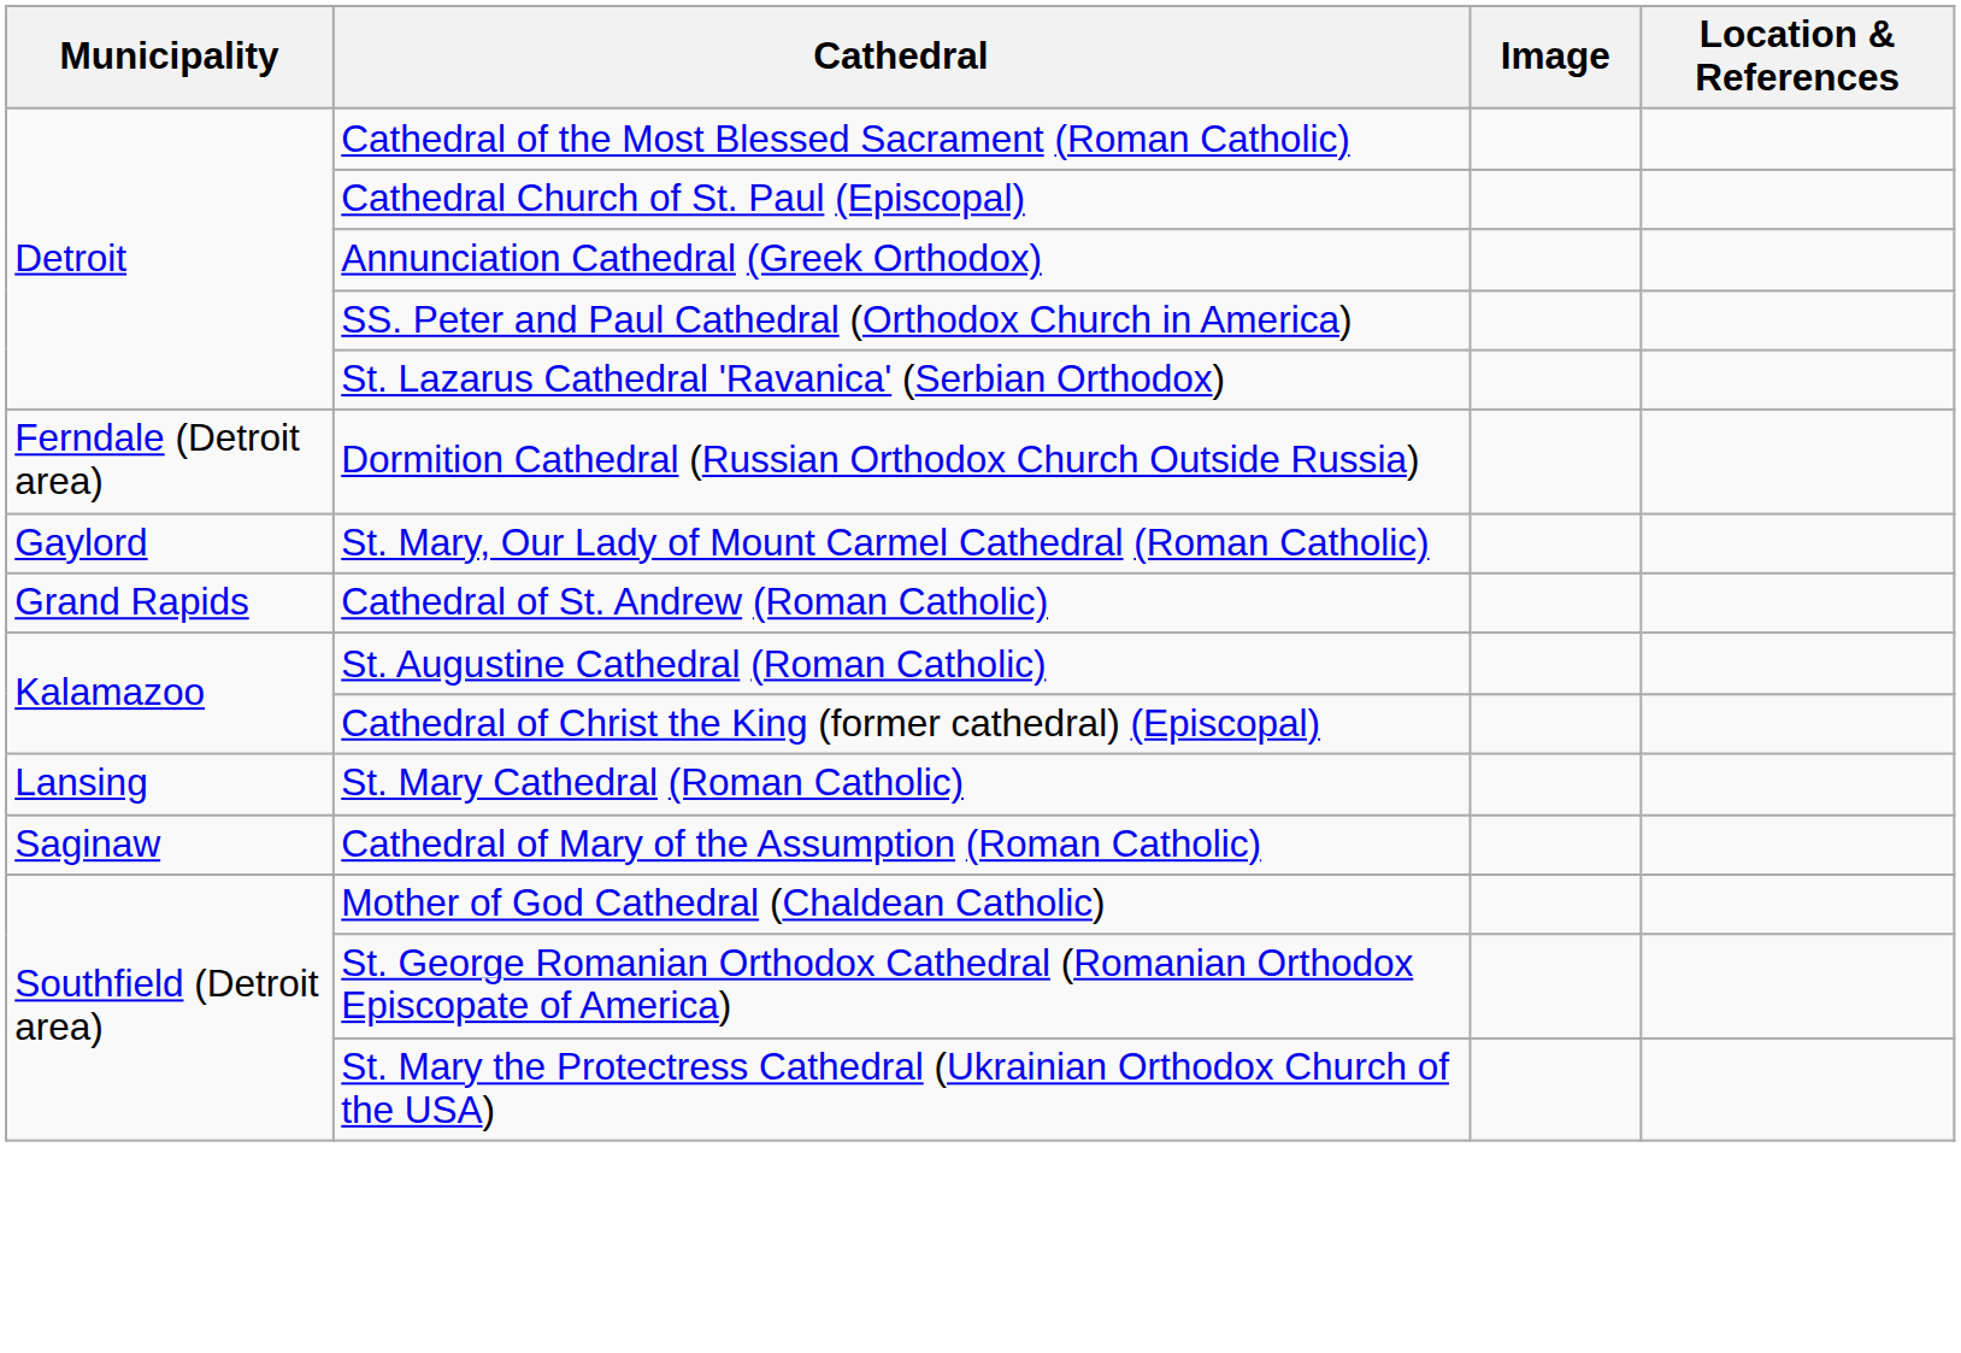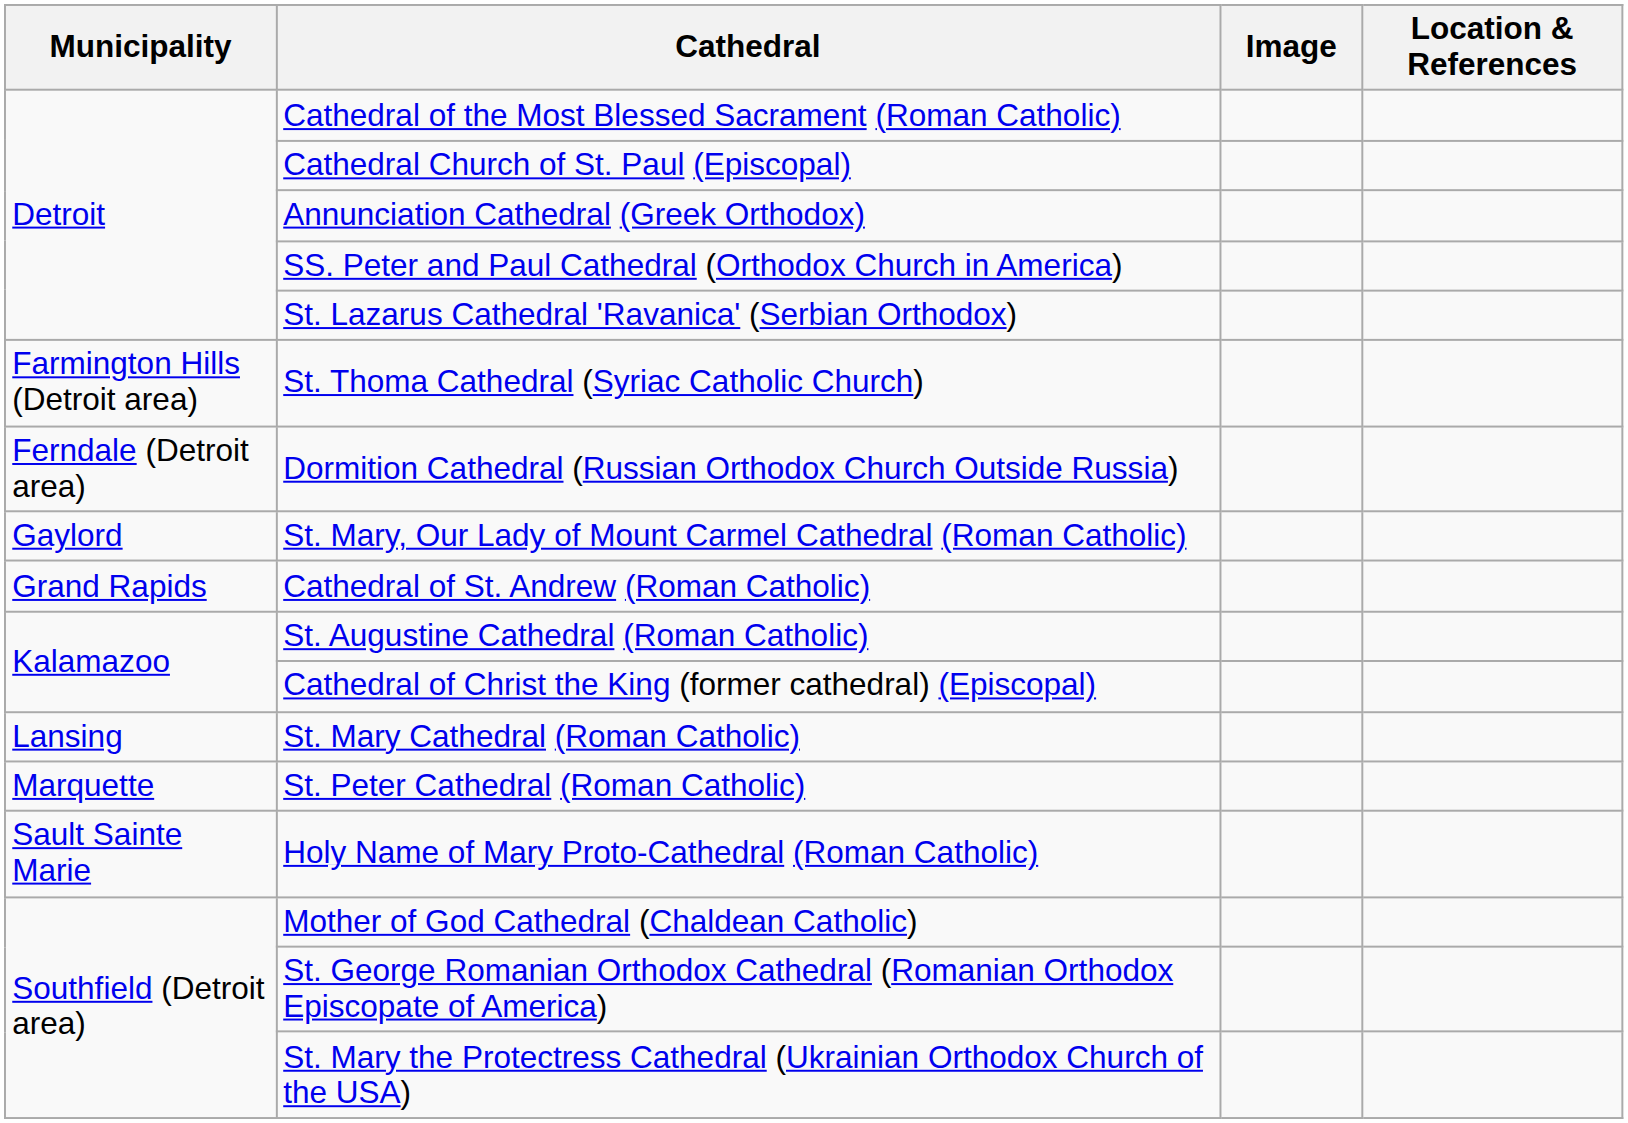+ row: Farmington Hills (Detroit area) | St. Thoma Cathedral (Syriac Catholic Church)
+ row: Marquette | St. Peter Cathedral (Roman Catholic)
- row: Saginaw | Cathedral of Mary of the Assumption (Roman Catholic)
+ row: Sault Sainte Marie | Holy Name of Mary Proto-Cathedral (Roman Catholic)
